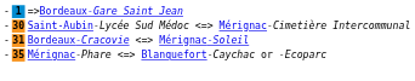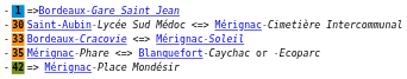Bordeaux-Cracovie Mérignac-Soleil | column 2: 31 -> 33
+ row: - | 42 | => Mérignac-Place Mondésir
